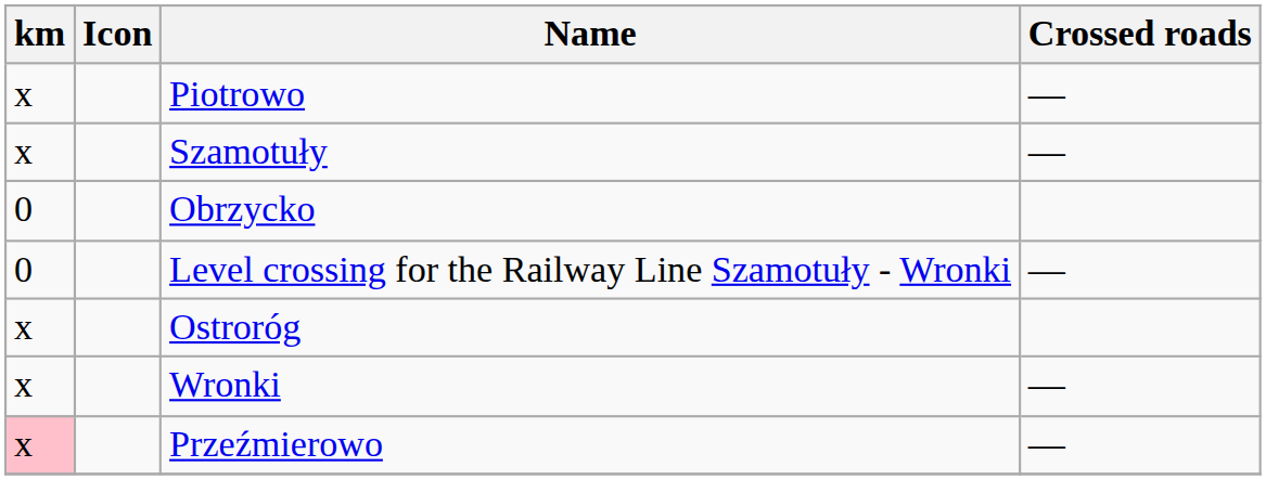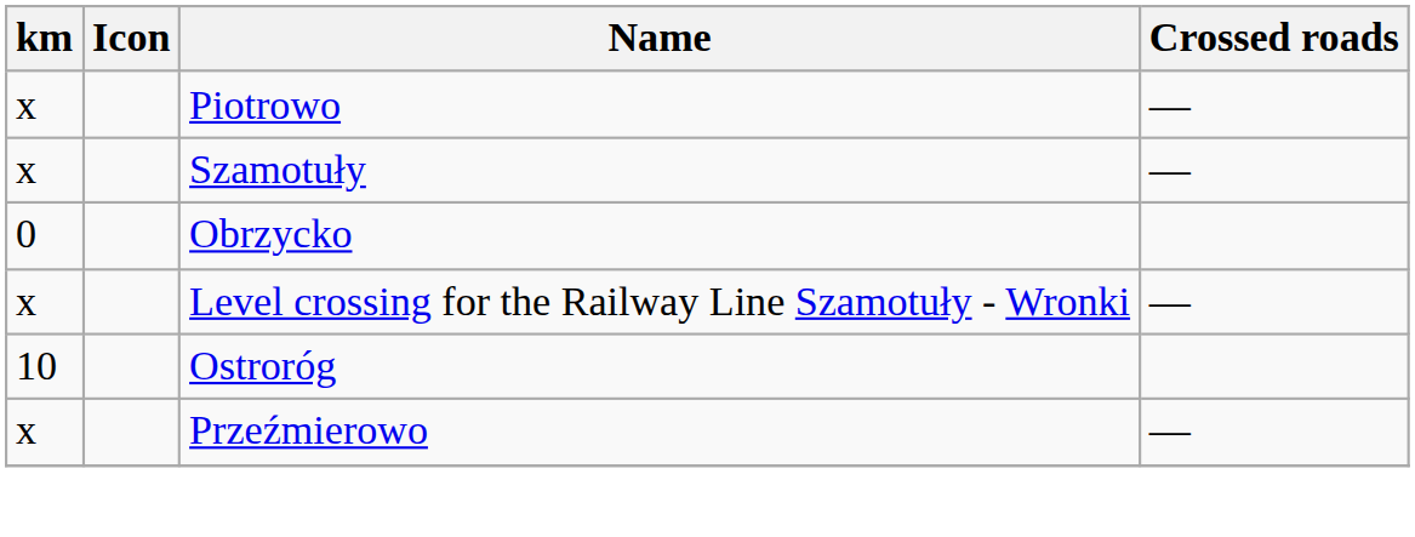Level crossing for the Railway Line Szamotuły - Wronki | km: 0 -> x
Ostroróg | km: x -> 10
- row: x | Wronki | —
Przeźmierowo | km: pink background -> no background
